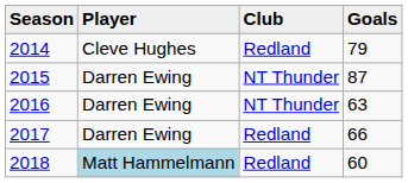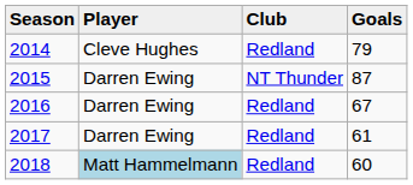2016 | Club: NT Thunder -> Redland
2016 | Goals: 63 -> 67
2017 | Goals: 66 -> 61
